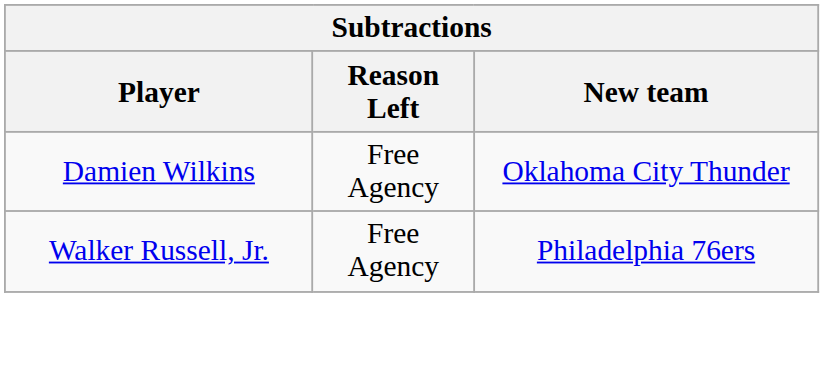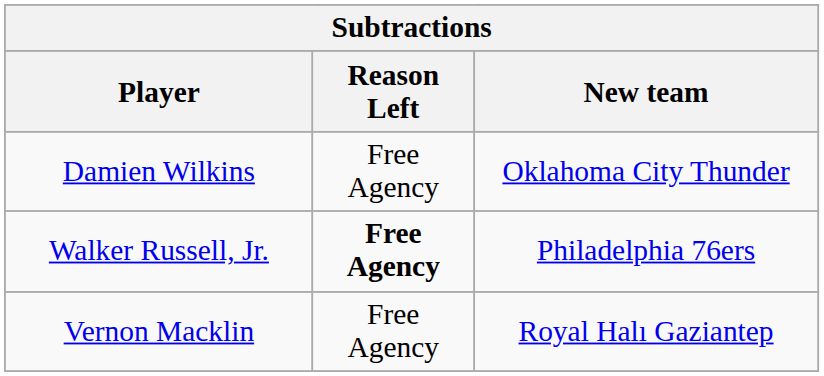Walker Russell, Jr. | Reason Left: normal -> bold
+ row: Vernon Macklin | Free Agency | Royal Halı Gaziantep
